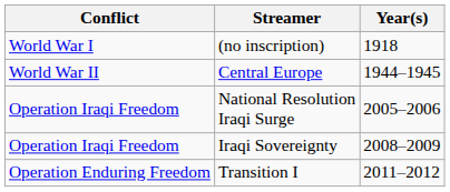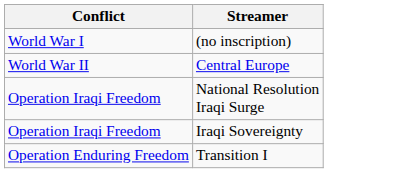- column: Year(s) | 1918 | 1944–1945 | 2005–2006 | 2008–2009 | 2011–2012
